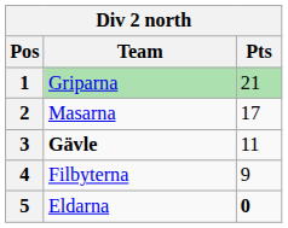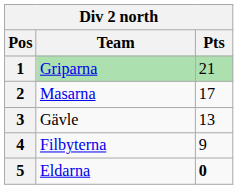3 | Team: bold -> normal
3 | Pts: 11 -> 13
